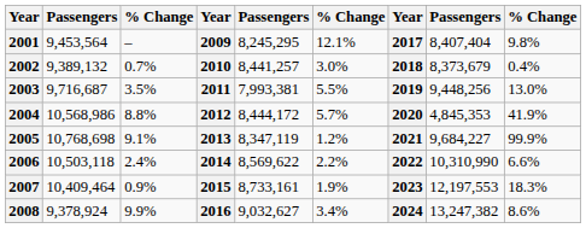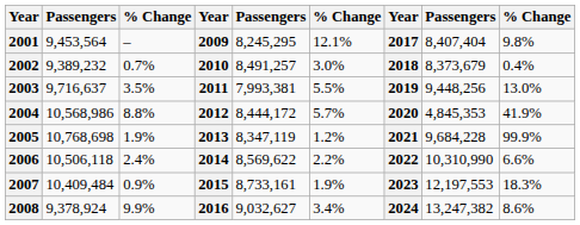2002 | column 2: 9,389,132 -> 9,389,232
2002 | column 5: 8,441,257 -> 8,491,257
2003 | column 2: 9,716,687 -> 9,716,637
2005 | column 3: 9.1% -> 1.9%
2005 | column 8: 9,684,227 -> 9,684,228
2006 | column 2: 10,503,118 -> 10,506,118
2007 | column 2: 10,409,464 -> 10,409,484
